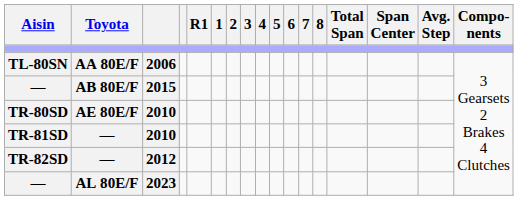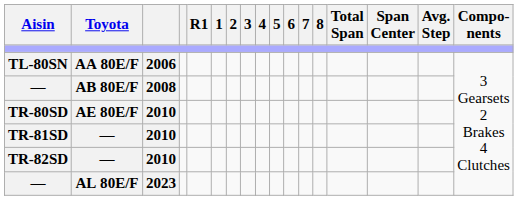— / AB 80E/F | column 3: 2015 -> 2008
TR-82SD | column 3: 2012 -> 2010
